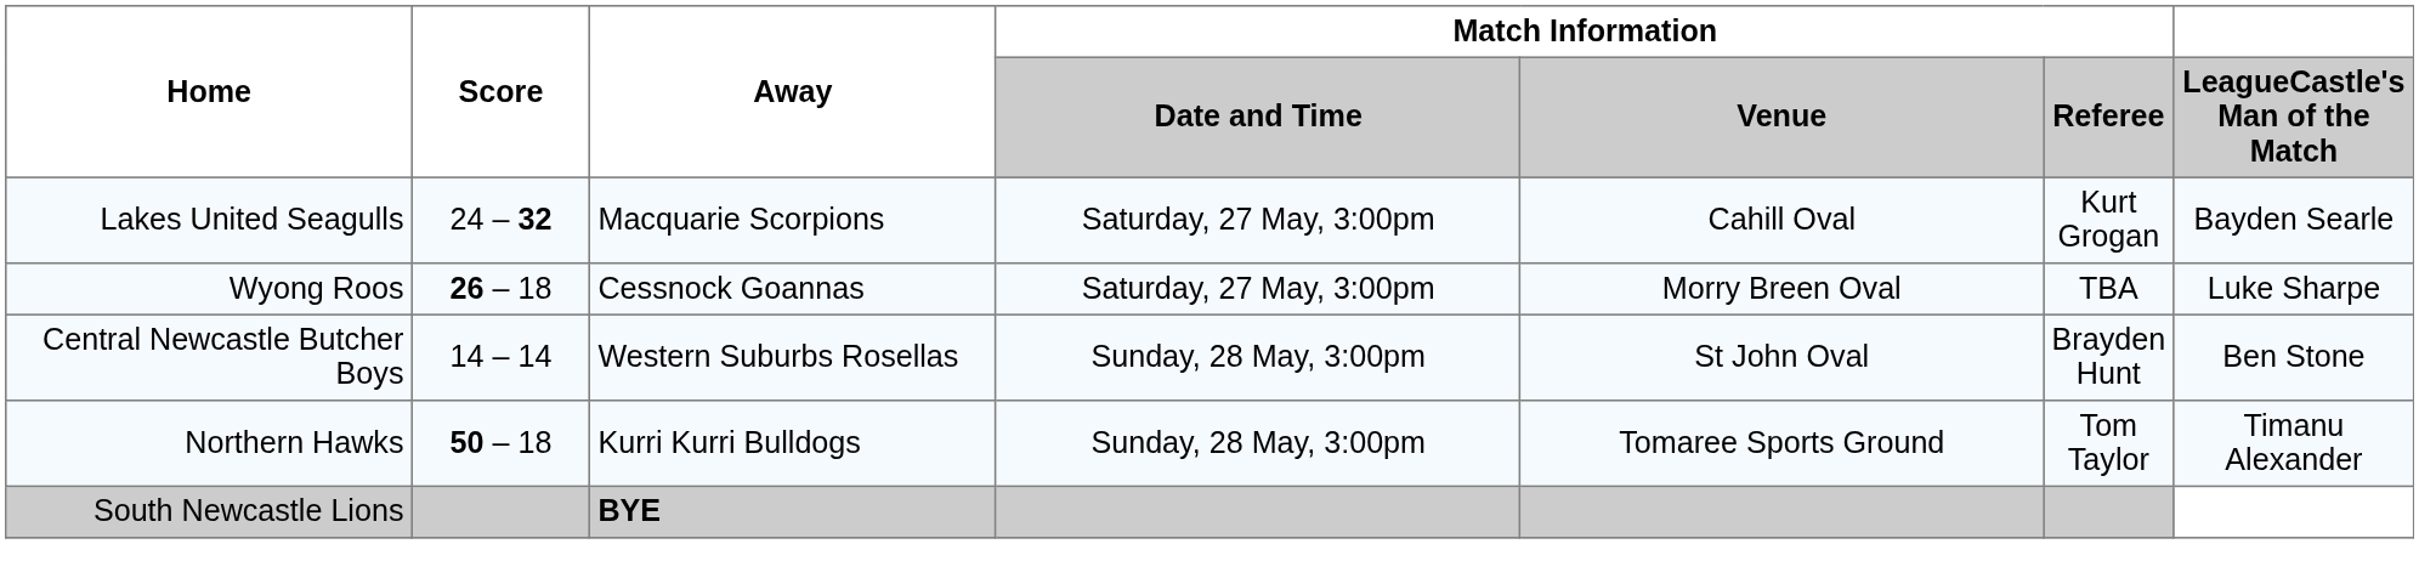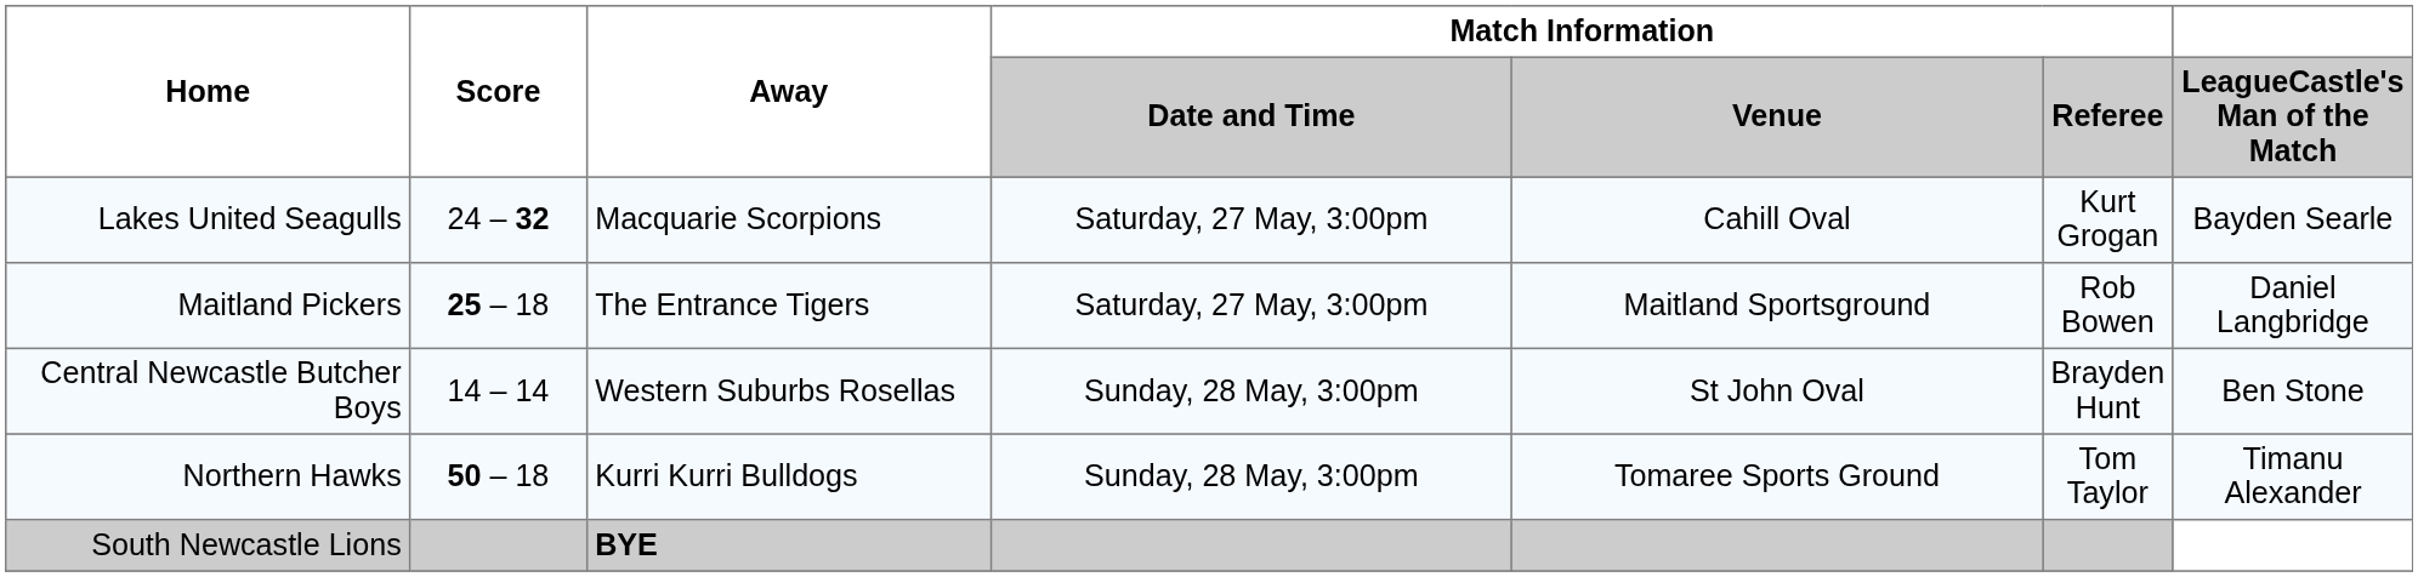+ row: Maitland Pickers | 25 – 18 | The Entrance Tigers | Saturday, 27 May, 3:00pm | Maitland Sportsground | Rob Bowen | Daniel Langbridge
- row: Wyong Roos | 26 – 18 | Cessnock Goannas | Saturday, 27 May, 3:00pm | Morry Breen Oval | TBA | Luke Sharpe
